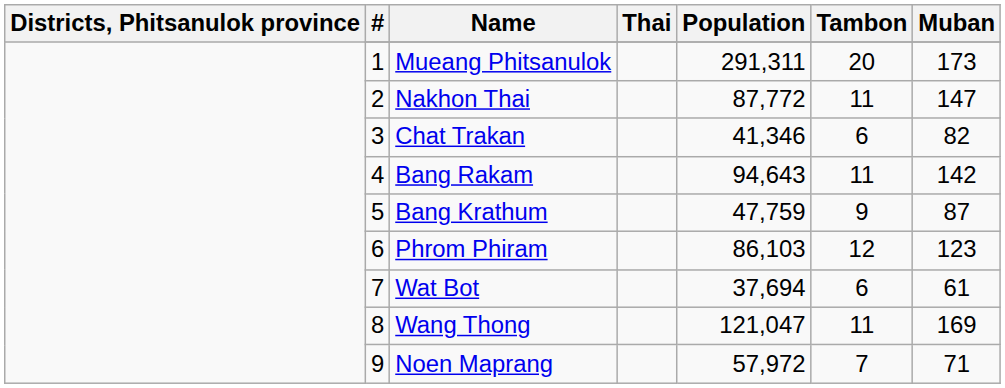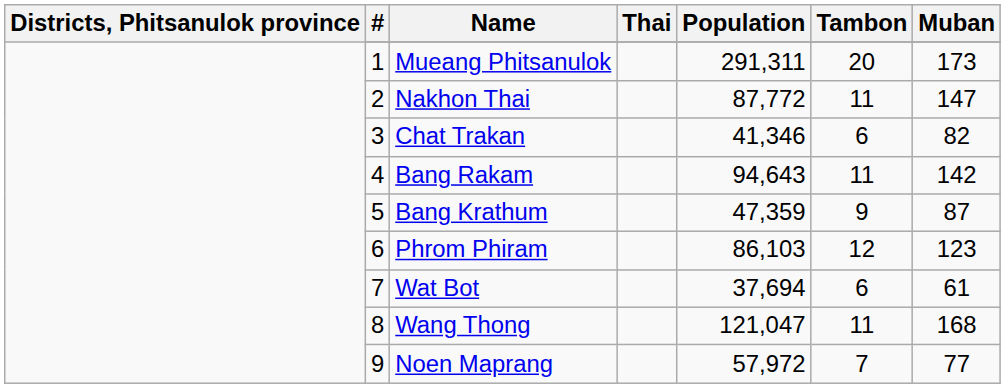Bang Krathum | Population: 47,759 -> 47,359
Wang Thong | Muban: 169 -> 168
Noen Maprang | Muban: 71 -> 77
